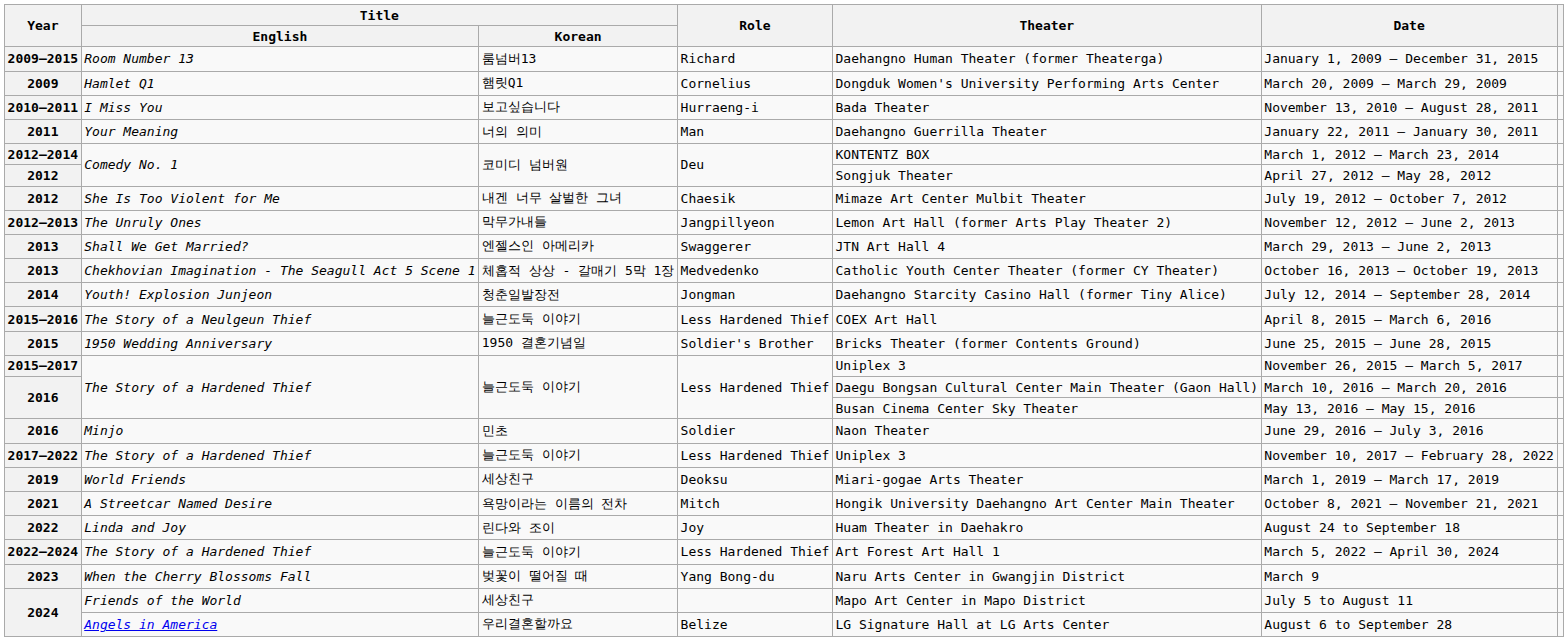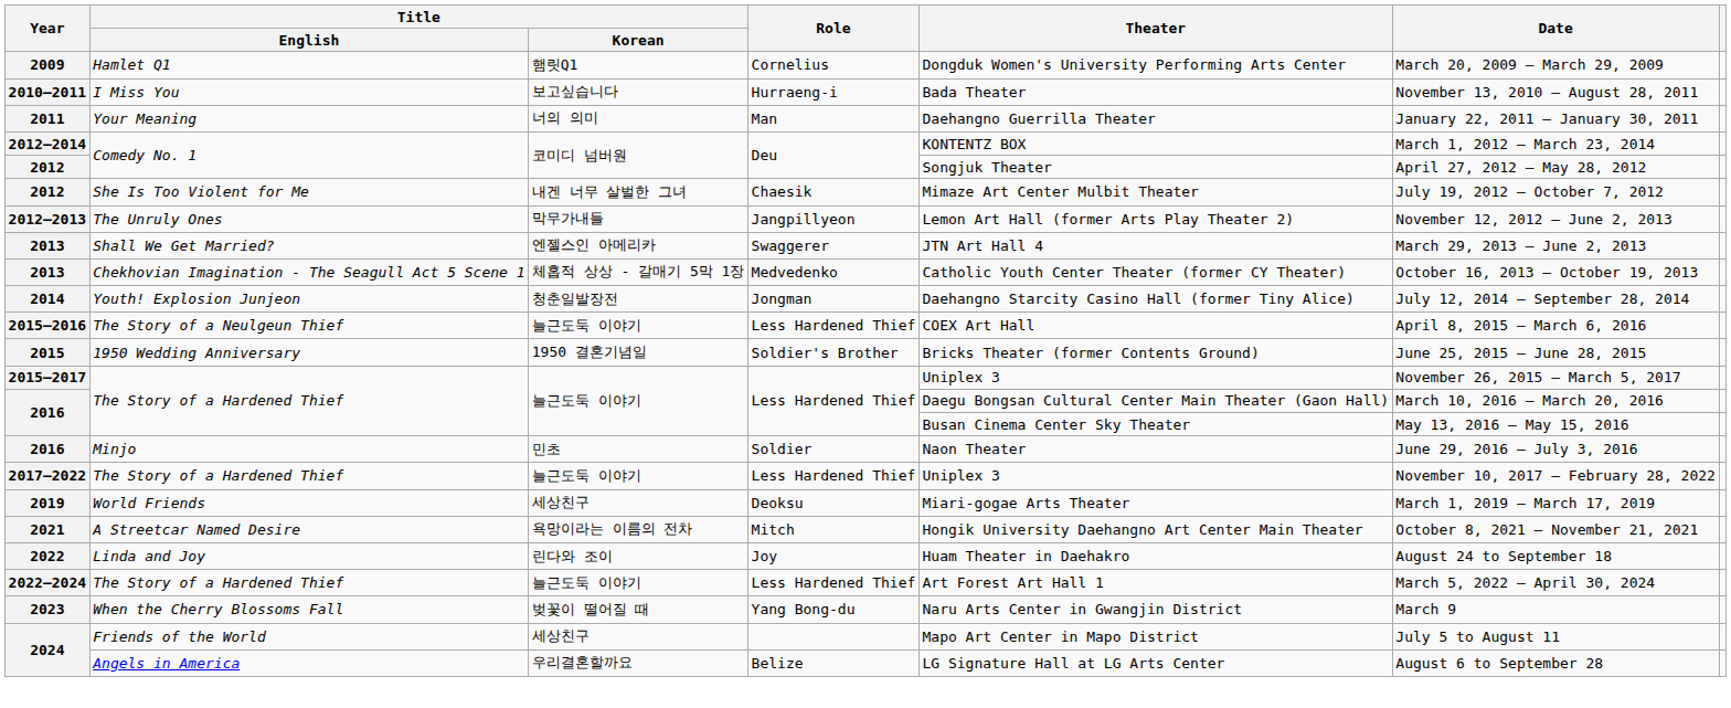- row: 2009–2015 | Room Number 13 | 룸넘버13 | Richard | Daehangno Human Theater (former Theaterga) | January 1, 2009 – December 31, 2015
